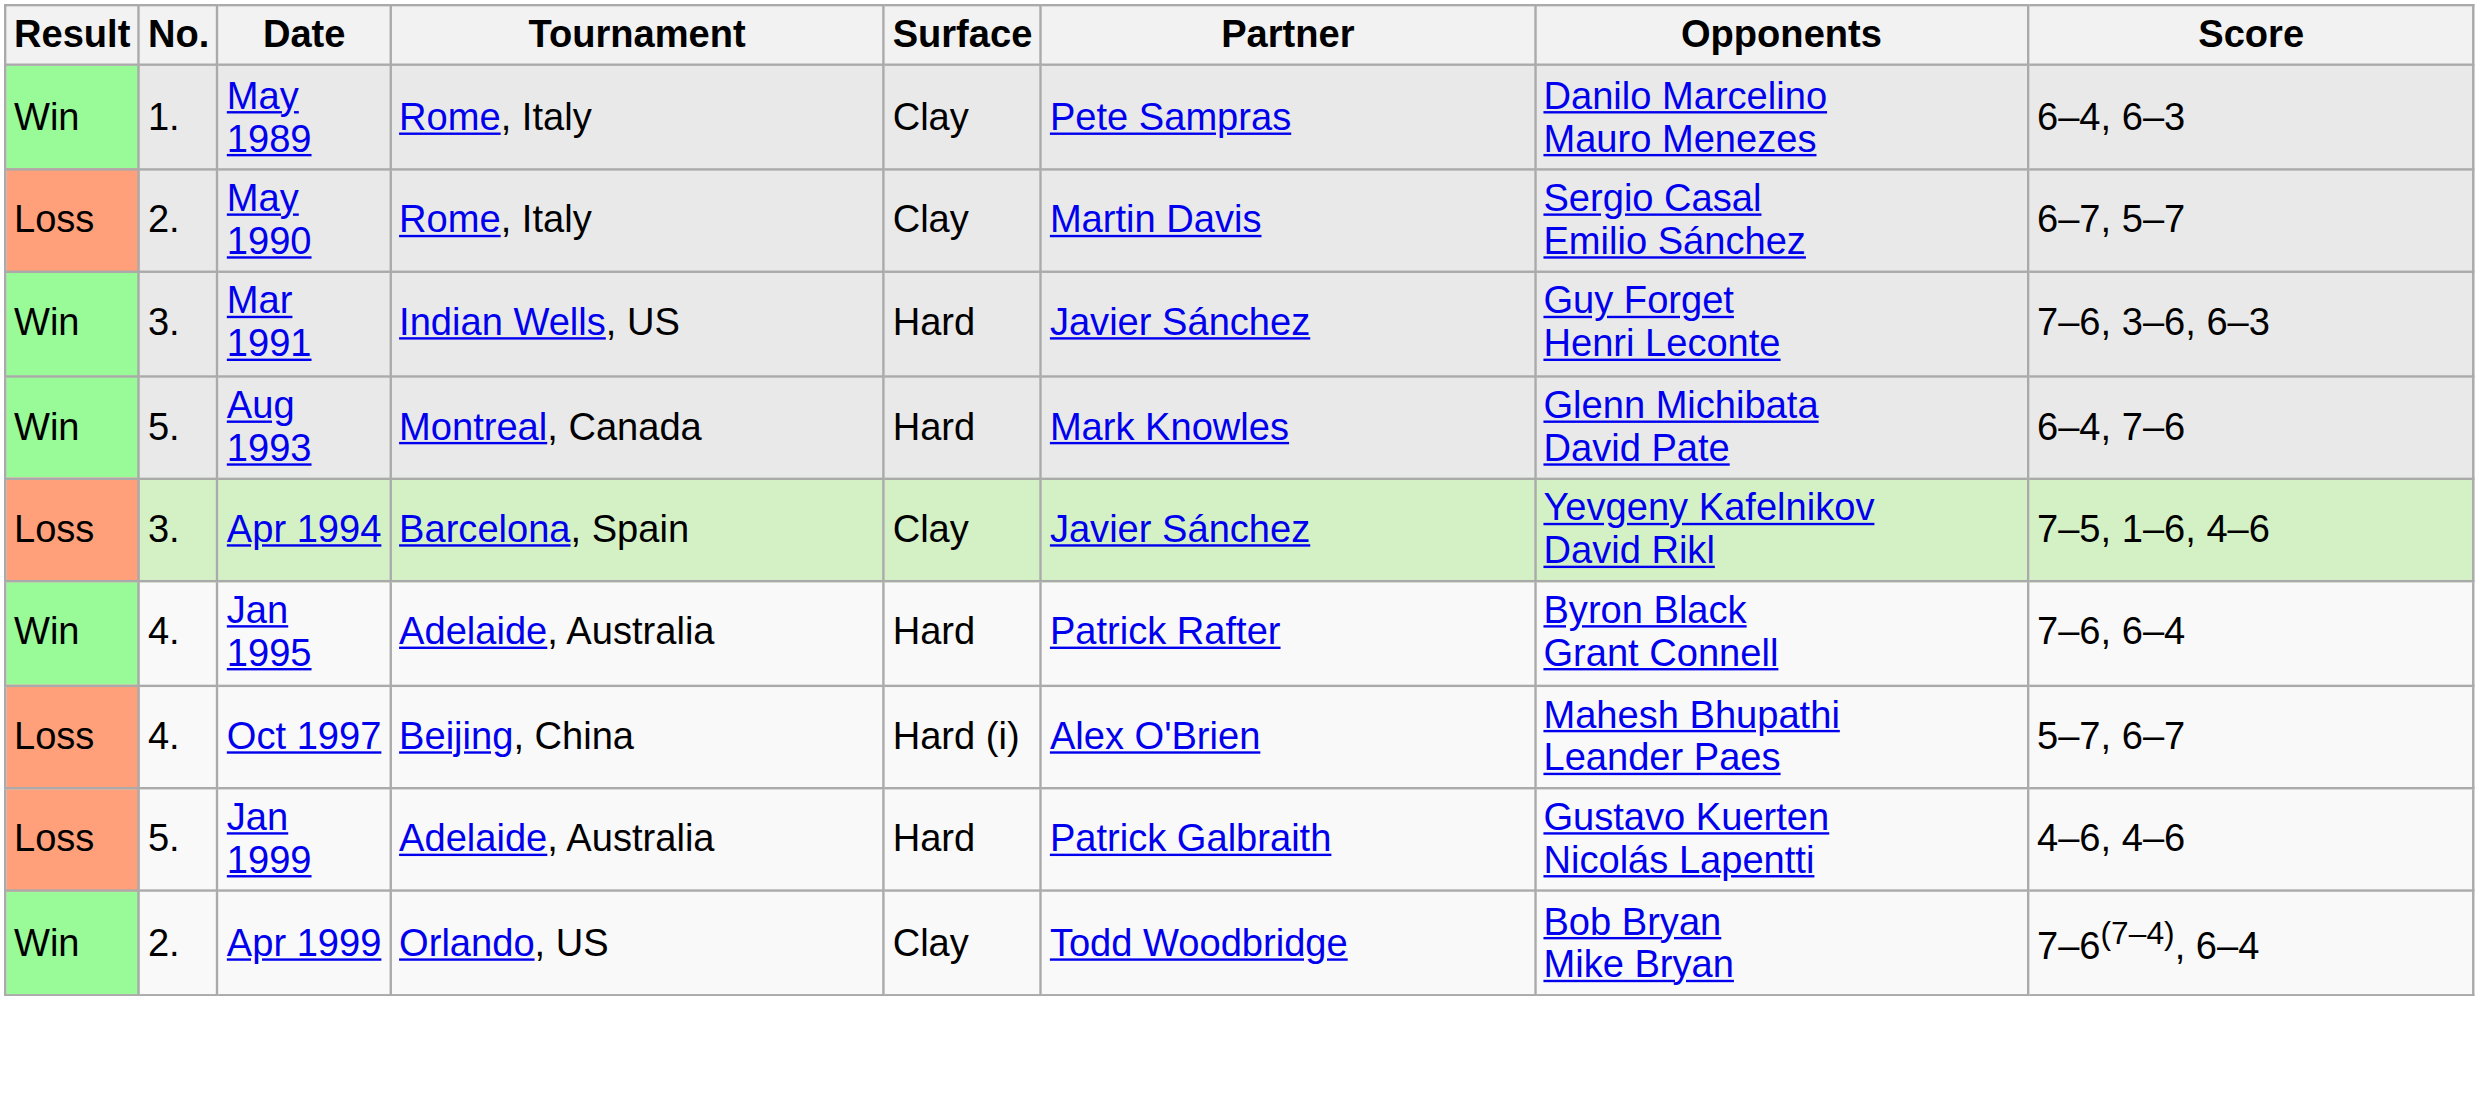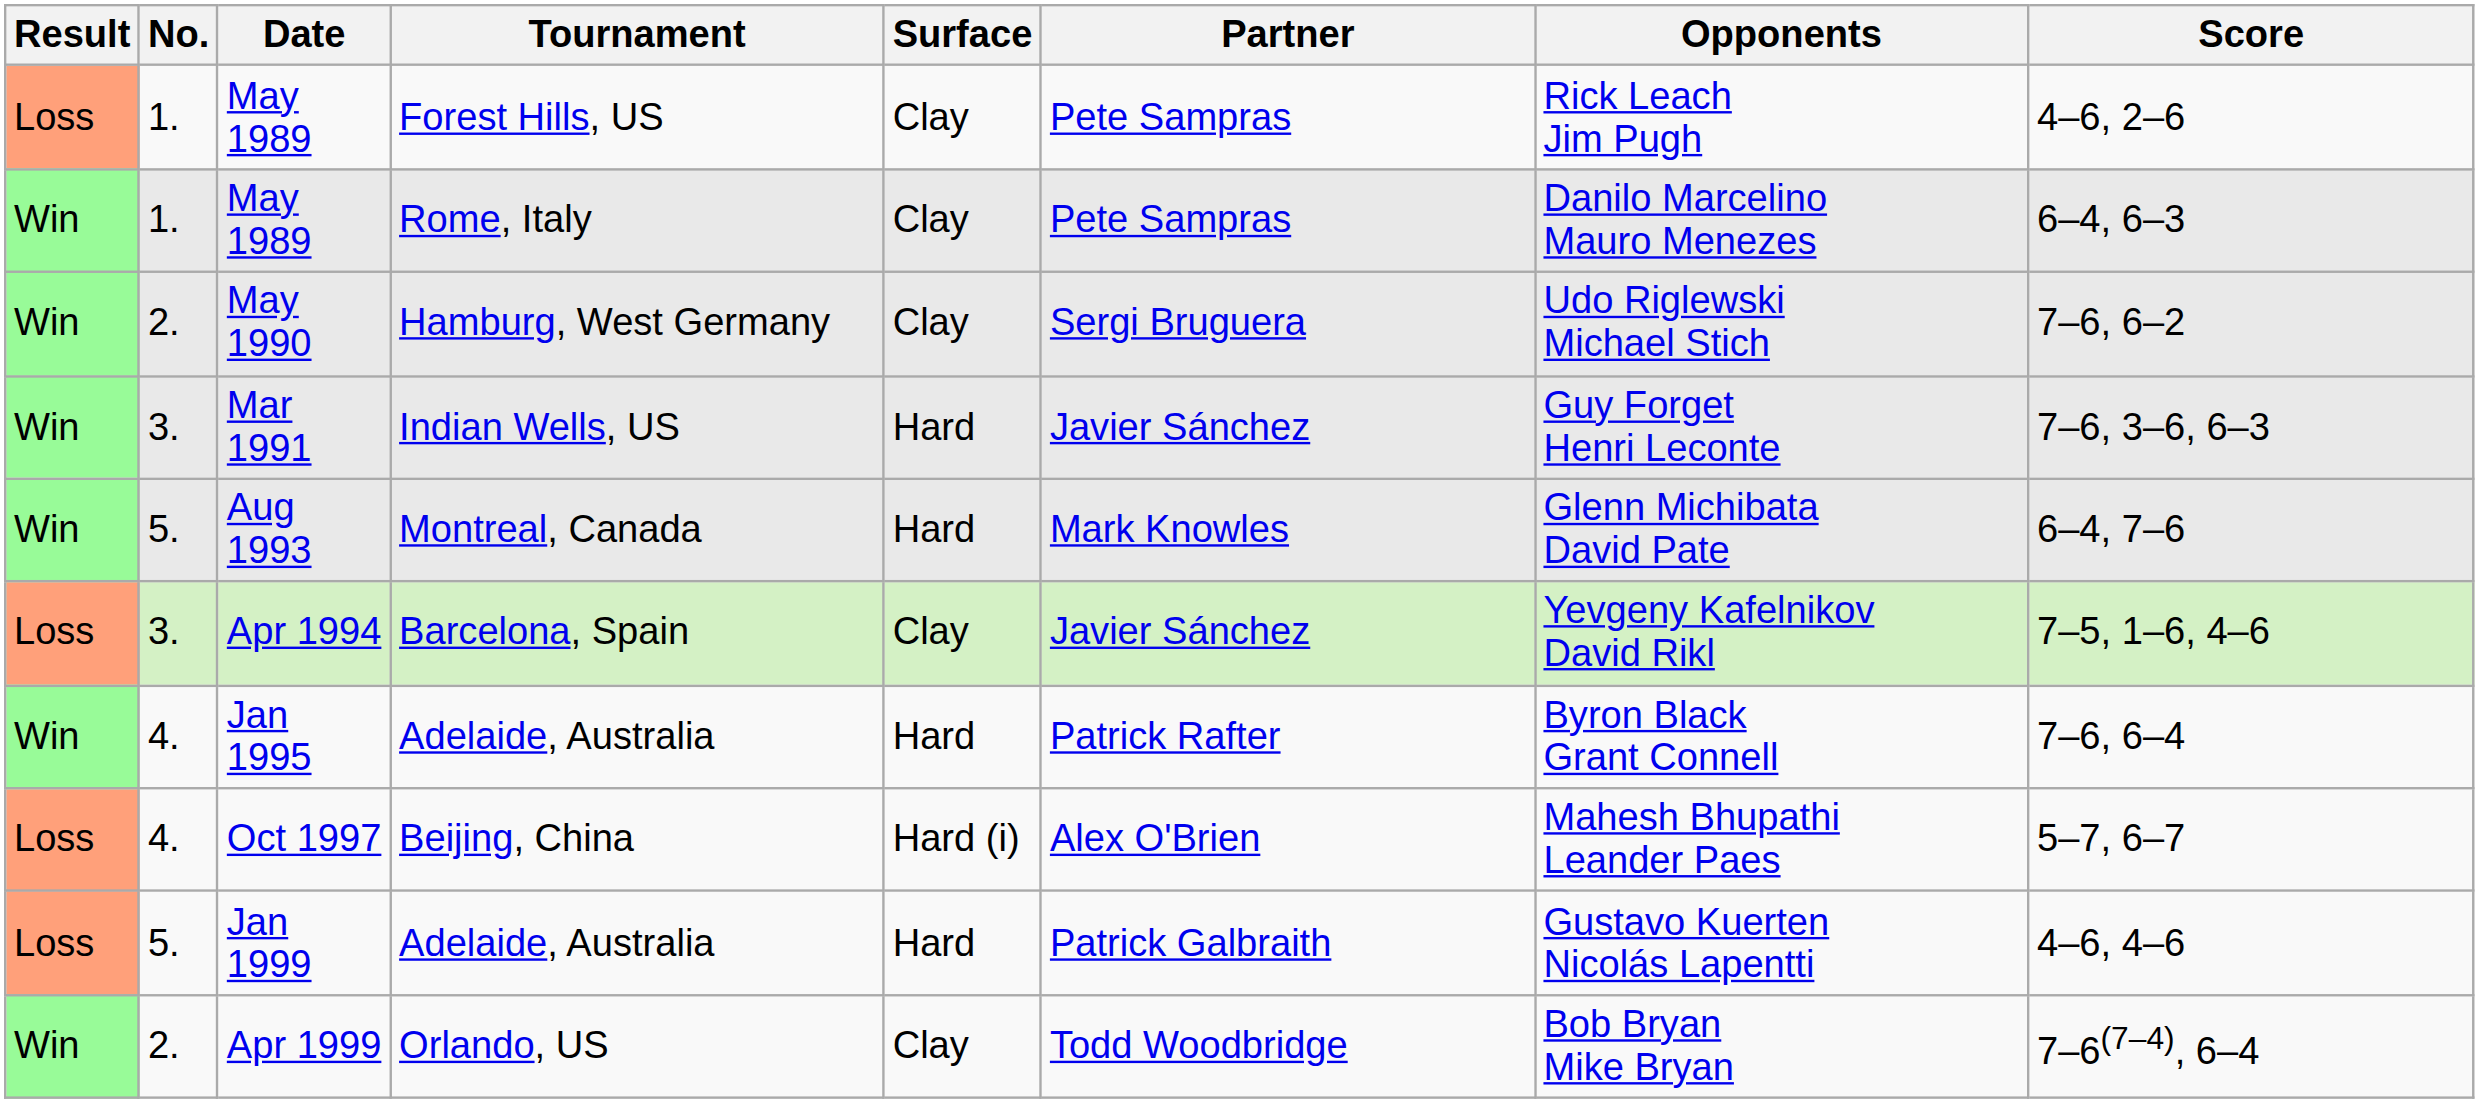+ row: Loss | 1. | May 1989 | Forest Hills, US | Clay | Pete Sampras | Rick Leach Jim Pugh | 4–6, 2–6
+ row: Win | 2. | May 1990 | Hamburg, West Germany | Clay | Sergi Bruguera | Udo Riglewski Michael Stich | 7–6, 6–2
- row: Loss | 2. | May 1990 | Rome, Italy | Clay | Martin Davis | Sergio Casal Emilio Sánchez | 6–7, 5–7
